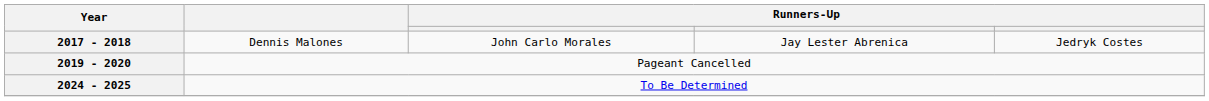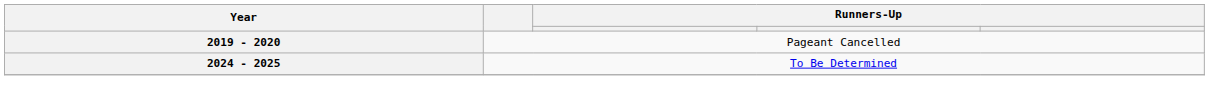- row: 2017 - 2018 | Dennis Malones | John Carlo Morales | Jay Lester Abrenica | Jedryk Costes
